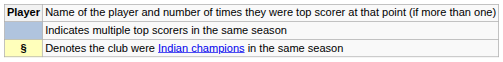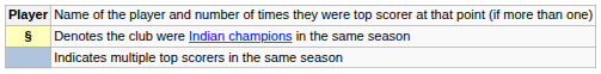rows swapped: Indicates multiple top scorers in the same season <-> Denotes the club were Indian champions in the same season
